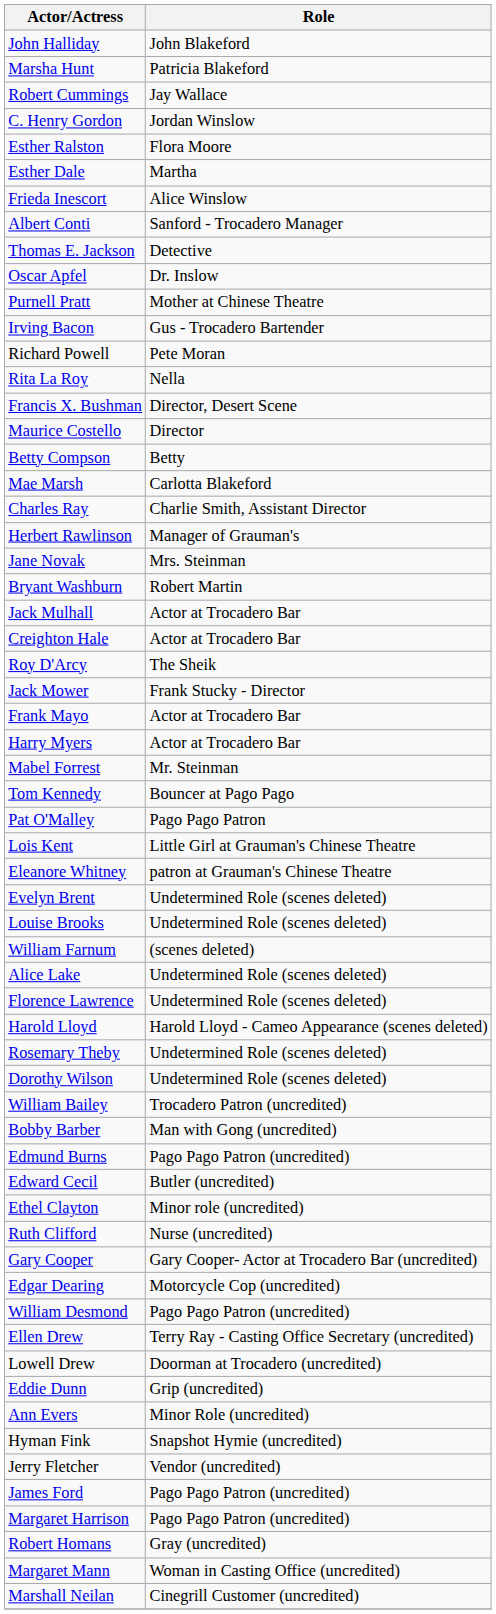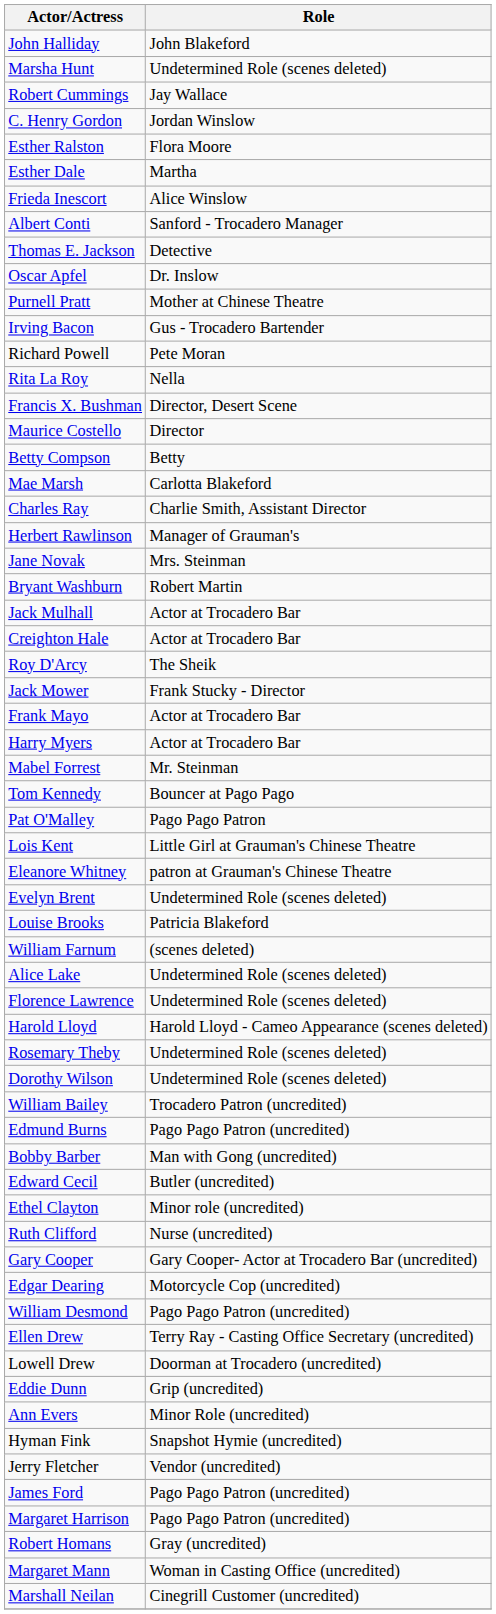Marsha Hunt | Role: Patricia Blakeford -> Undetermined Role (scenes deleted)
Louise Brooks | Role: Undetermined Role (scenes deleted) -> Patricia Blakeford
rows swapped: Bobby Barber <-> Edmund Burns
